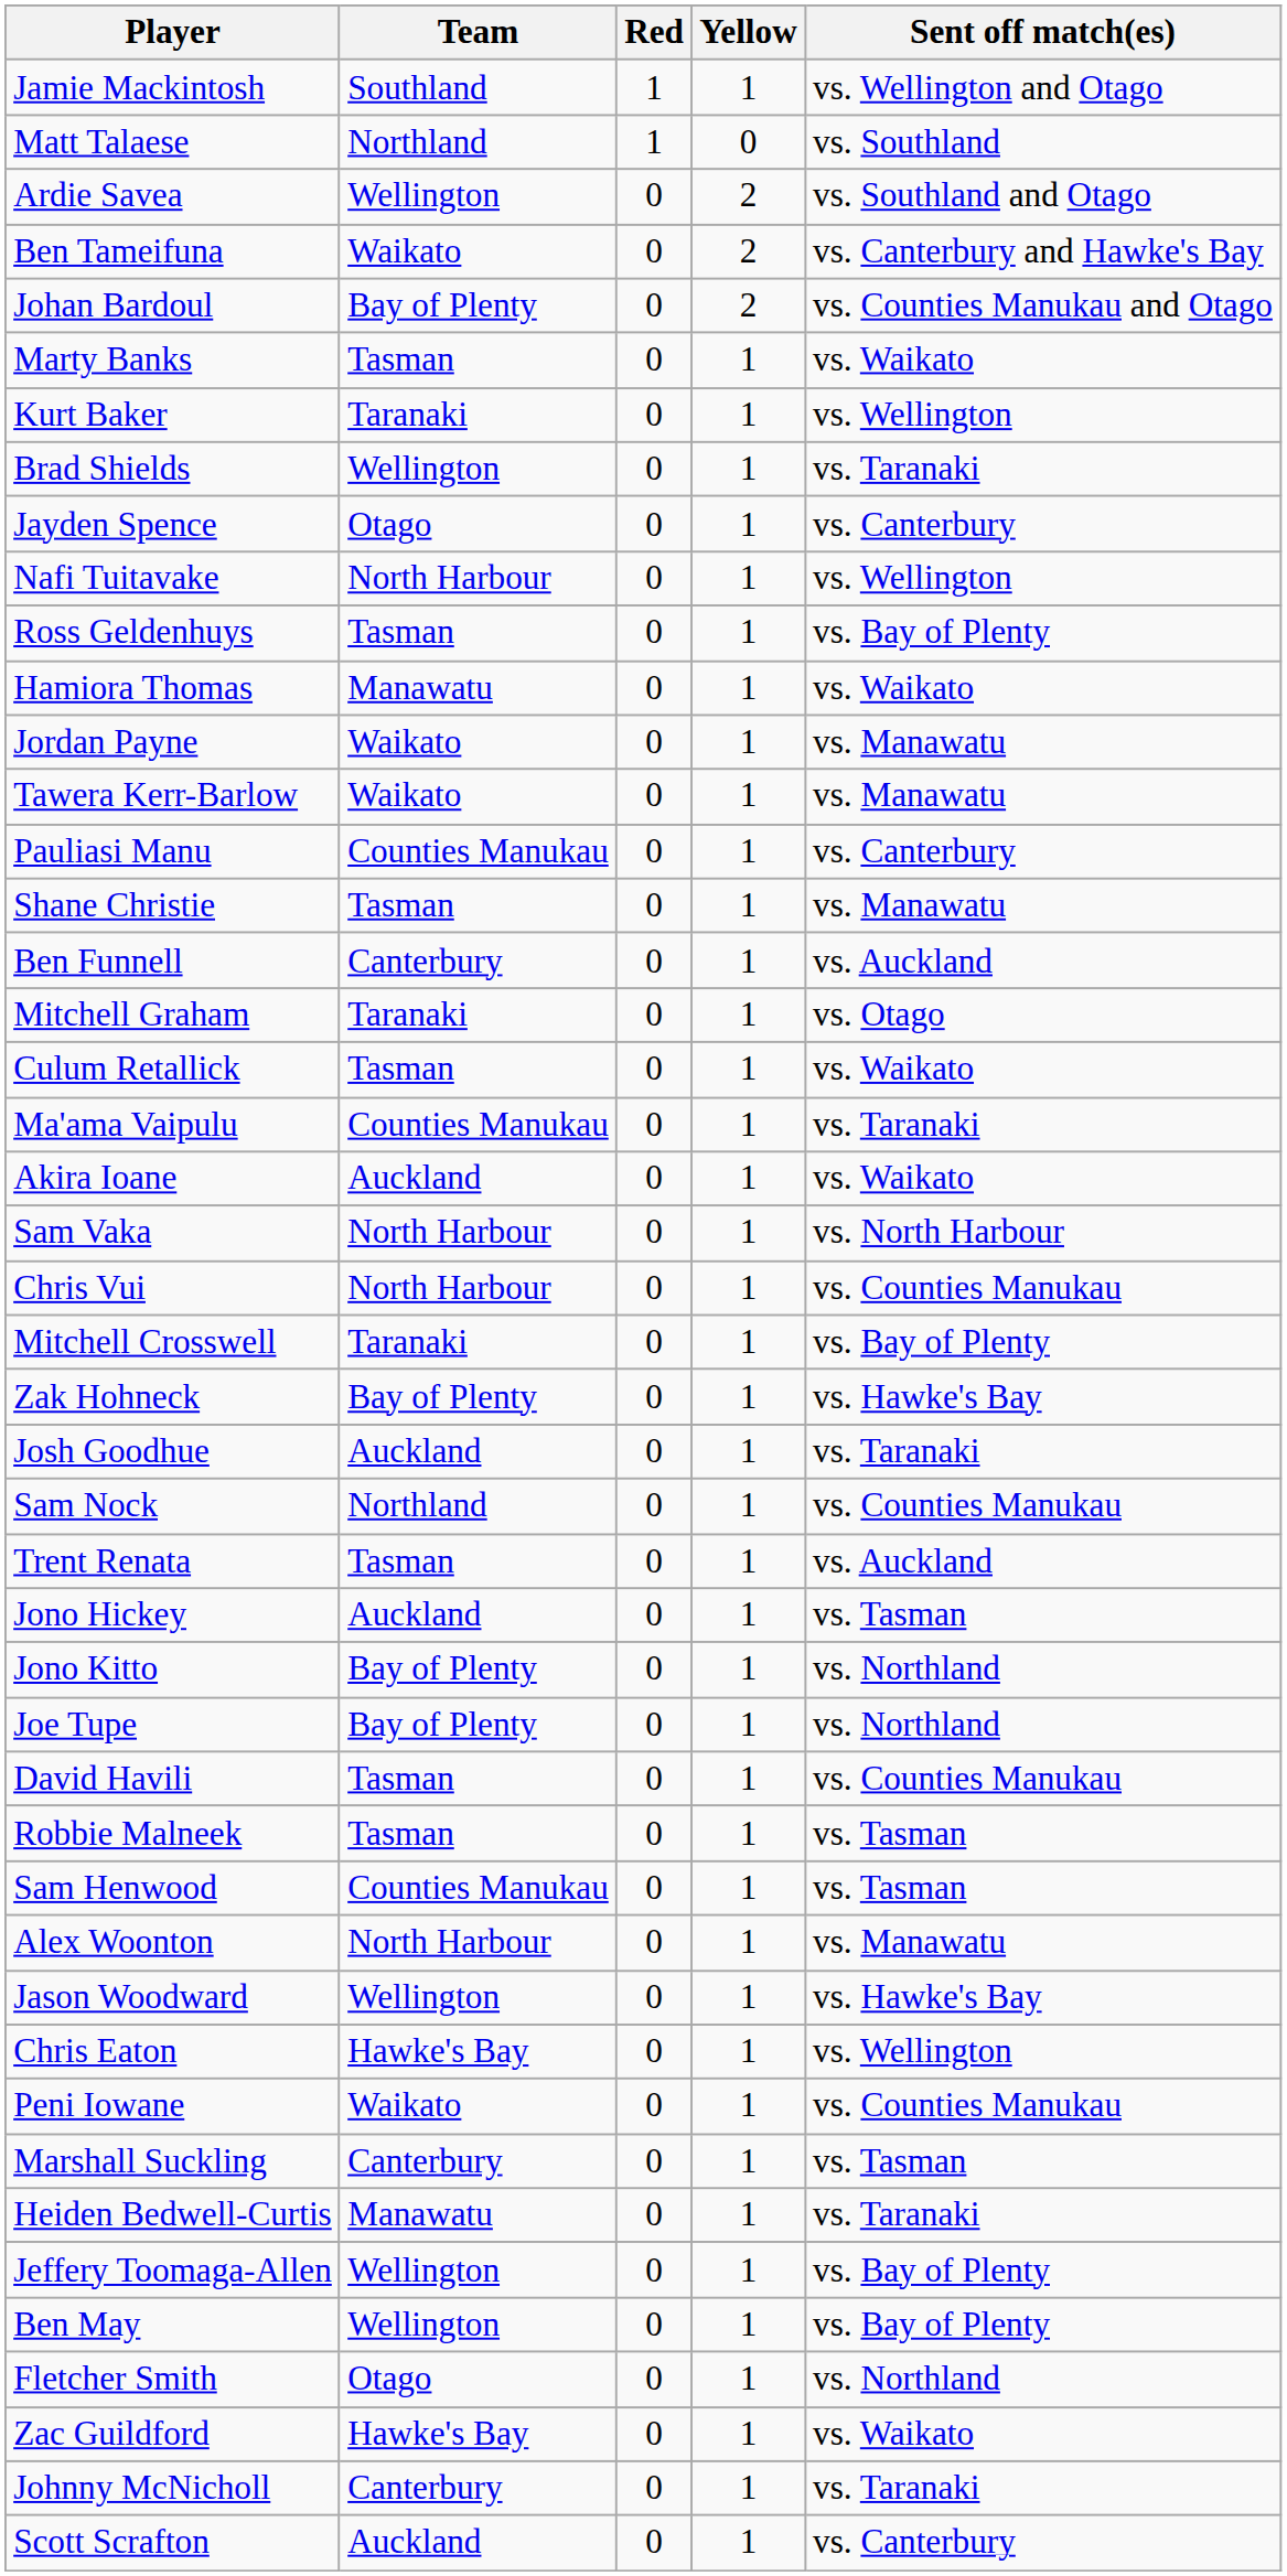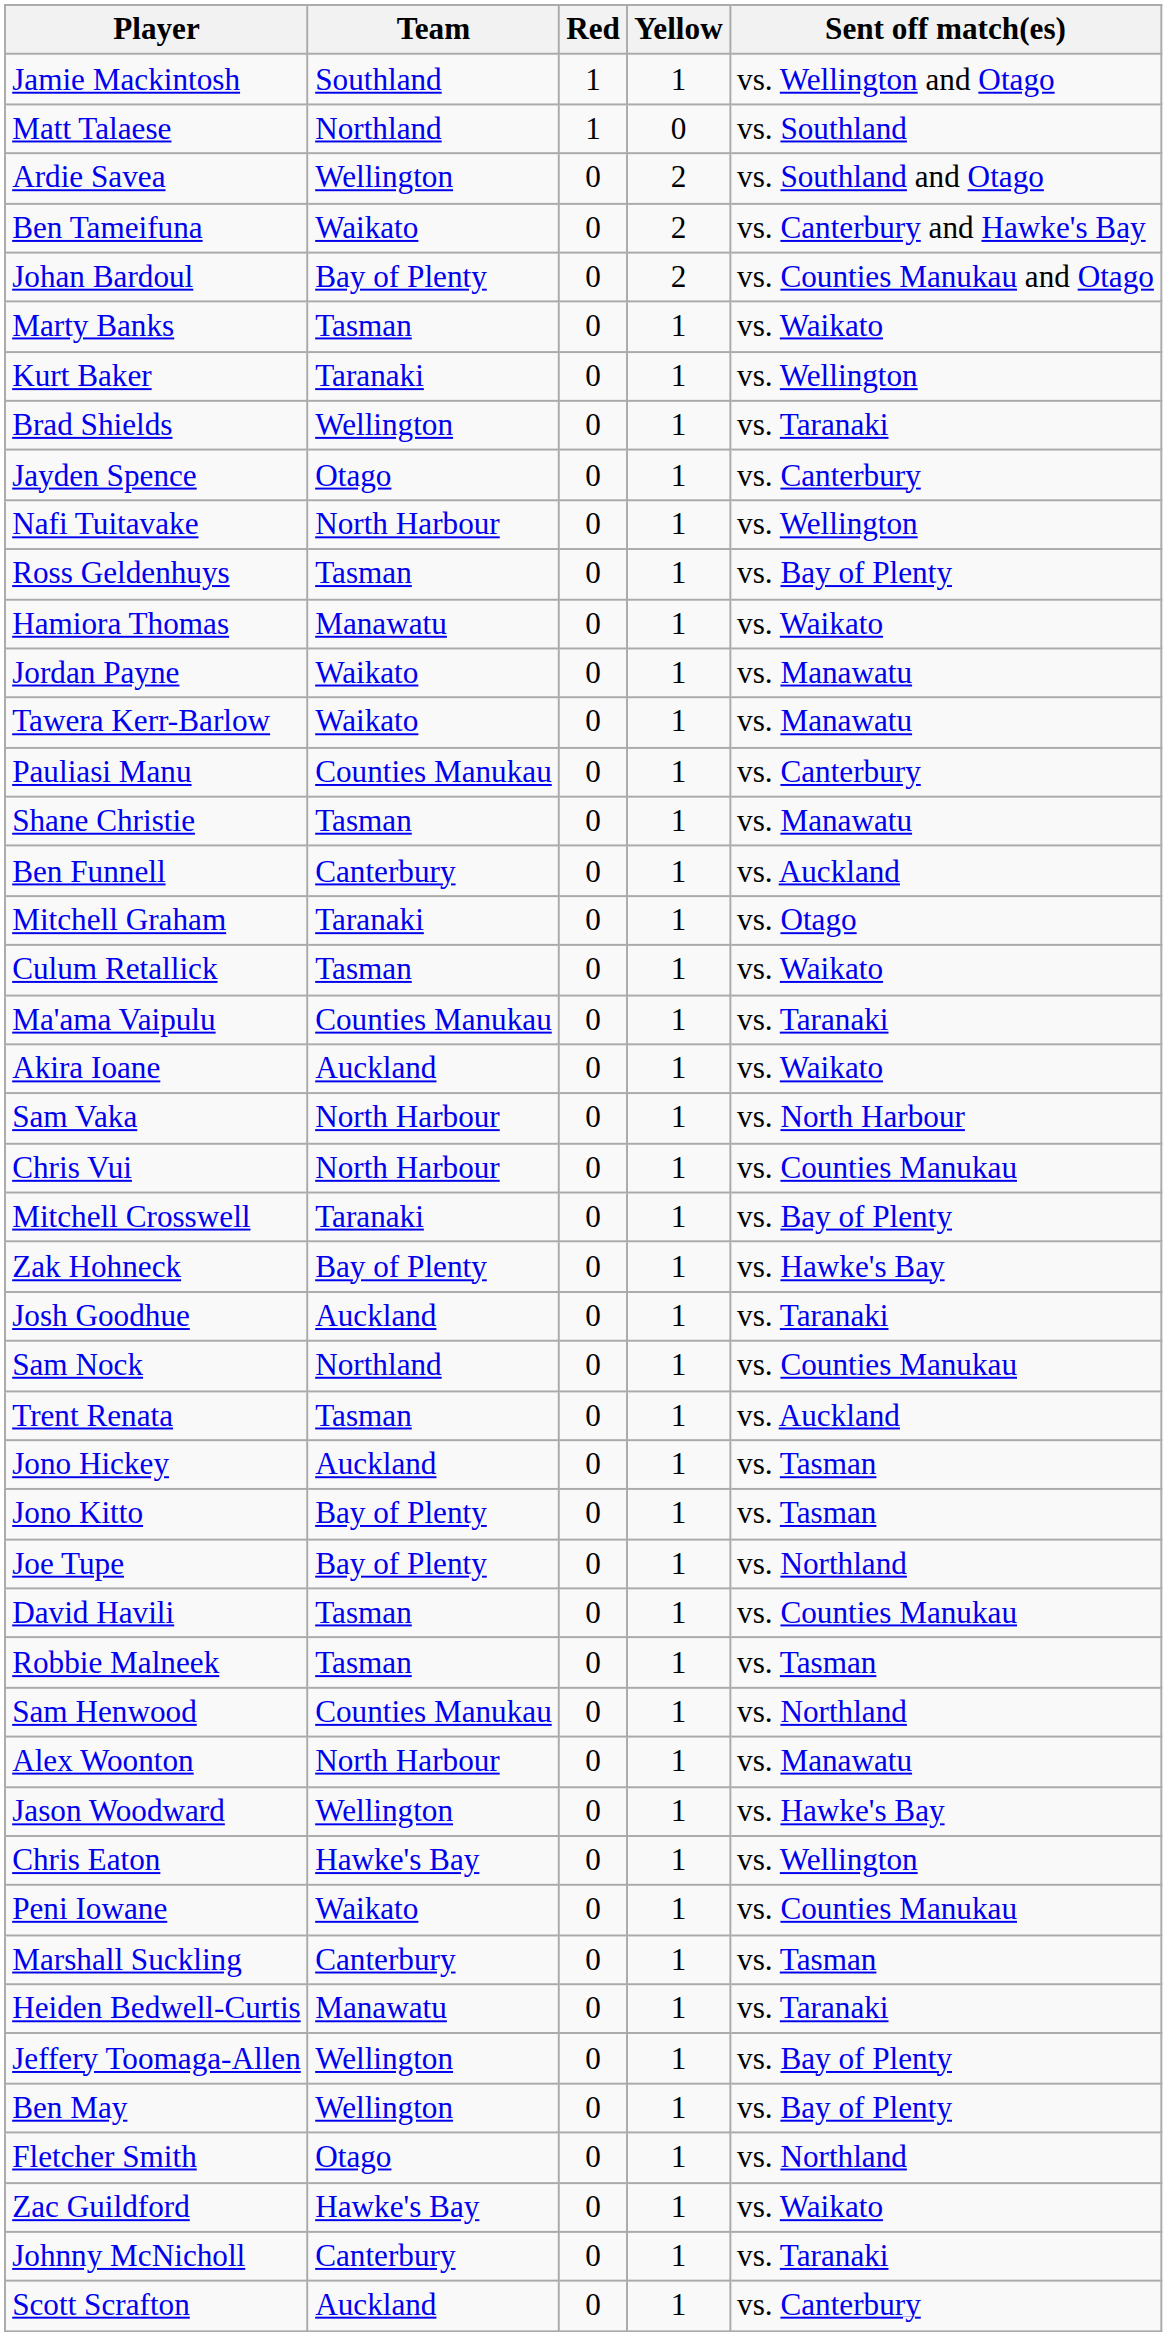Jono Kitto | Sent off match(es): vs. Northland -> vs. Tasman
Sam Henwood | Sent off match(es): vs. Tasman -> vs. Northland
